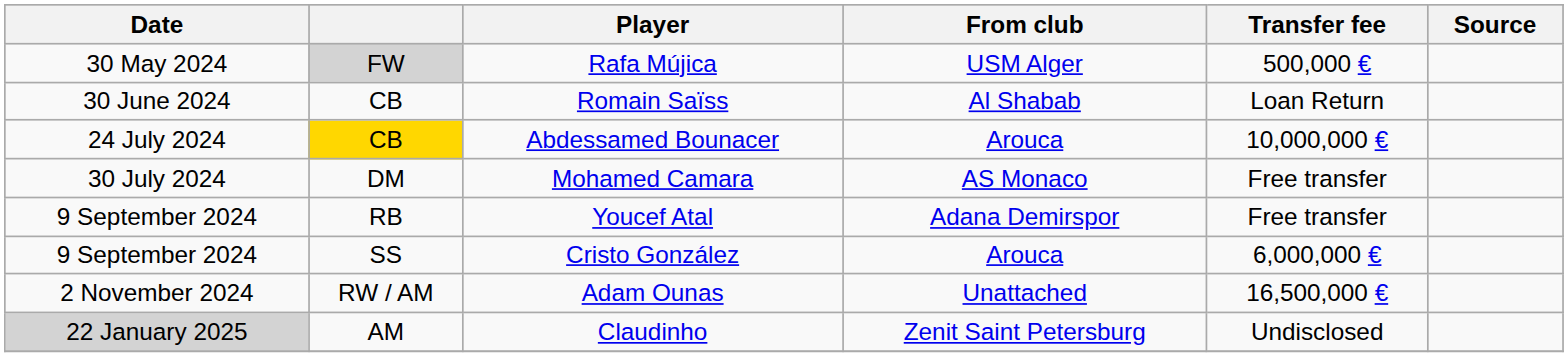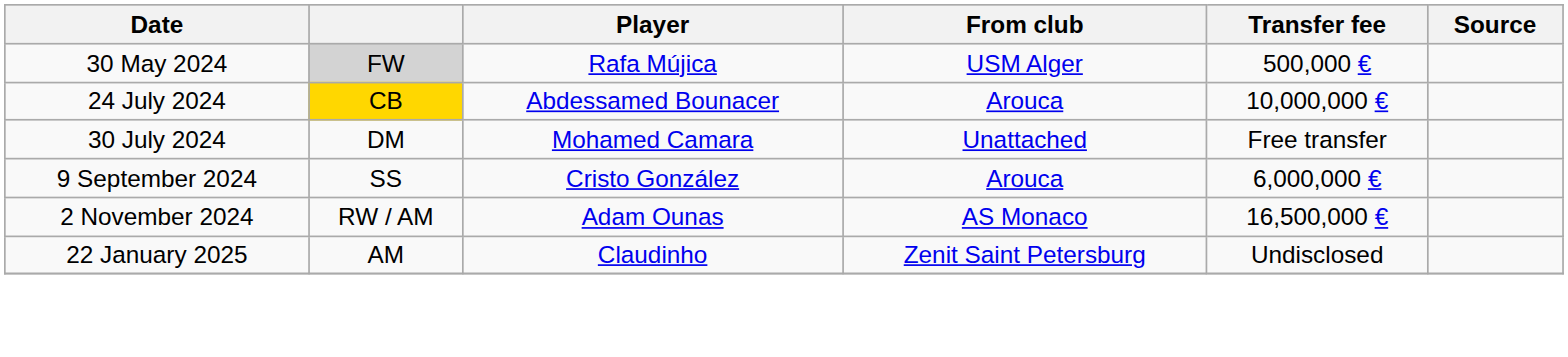- row: 30 June 2024 | CB | Romain Saïss | Al Shabab | Loan Return
Mohamed Camara | From club: AS Monaco -> Unattached
- row: 9 September 2024 | RB | Youcef Atal | Adana Demirspor | Free transfer
Adam Ounas | From club: Unattached -> AS Monaco
Claudinho | Date: lightgrey background -> no background
